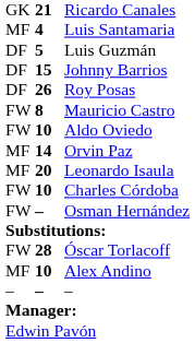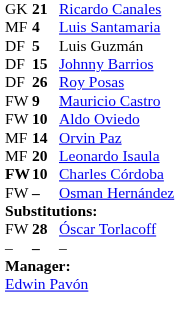Mauricio Castro | column 2: 8 -> 9
Charles Córdoba | column 1: normal -> bold
- row: MF | 10 | Alex Andino
